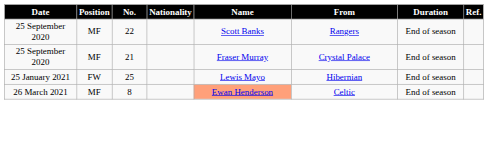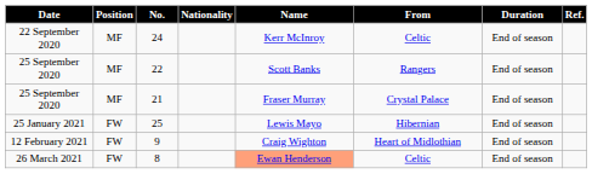+ row: 22 September 2020 | MF | 24 | Kerr McInroy | Celtic | End of season
+ row: 12 February 2021 | FW | 9 | Craig Wighton | Heart of Midlothian | End of season
8 | Position: MF -> FW
